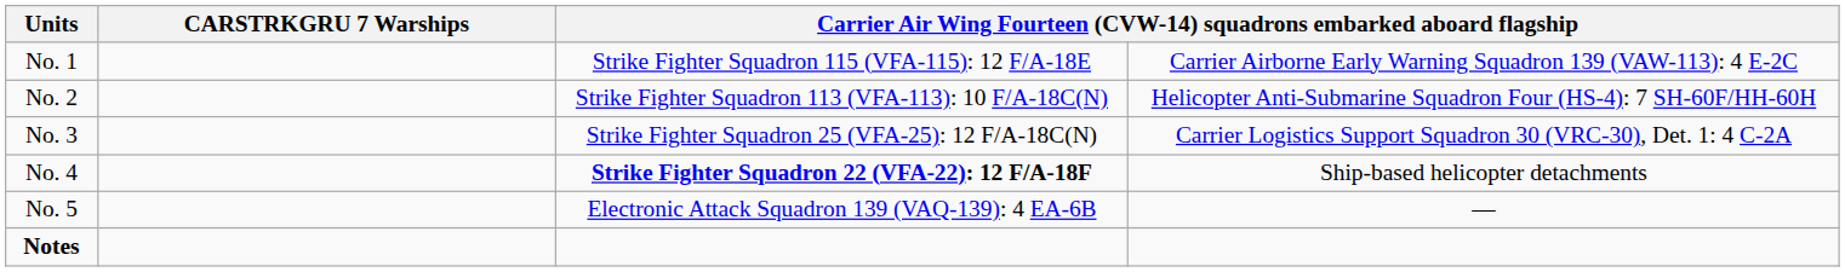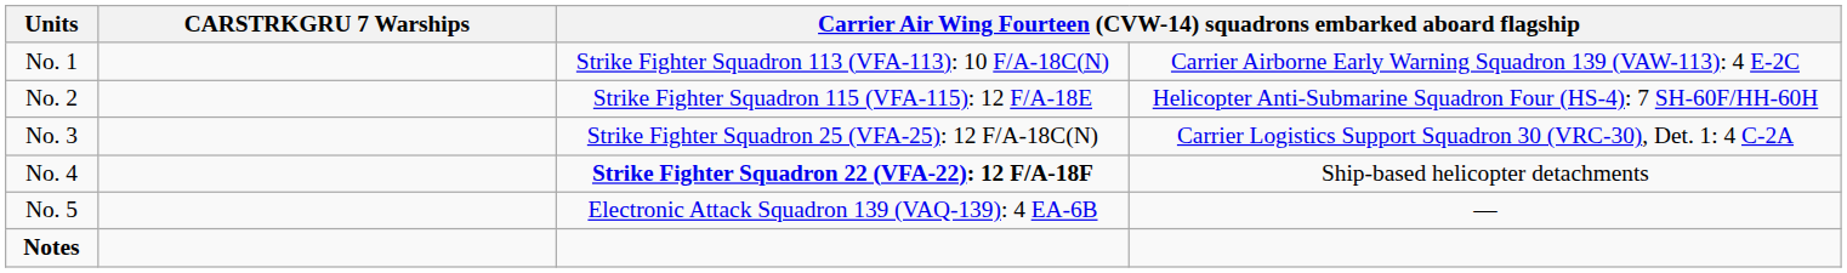No. 1 | column 3: Strike Fighter Squadron 115 (VFA-115): 12 F/A-18E -> Strike Fighter Squadron 113 (VFA-113): 10 F/A-18C(N)
No. 2 | column 3: Strike Fighter Squadron 113 (VFA-113): 10 F/A-18C(N) -> Strike Fighter Squadron 115 (VFA-115): 12 F/A-18E
